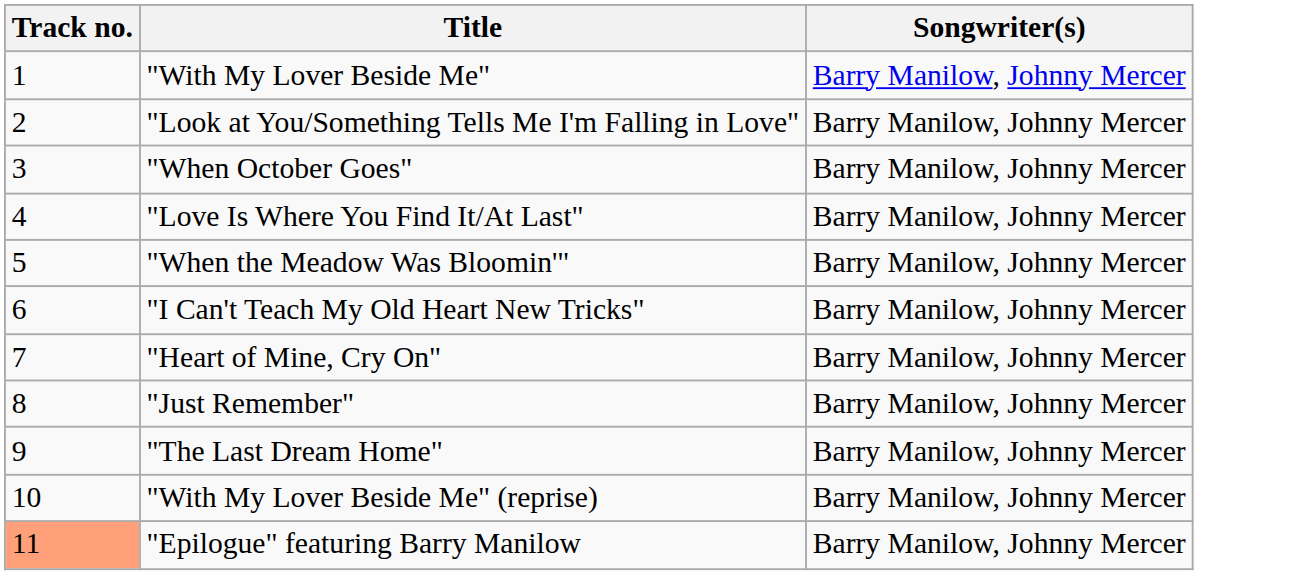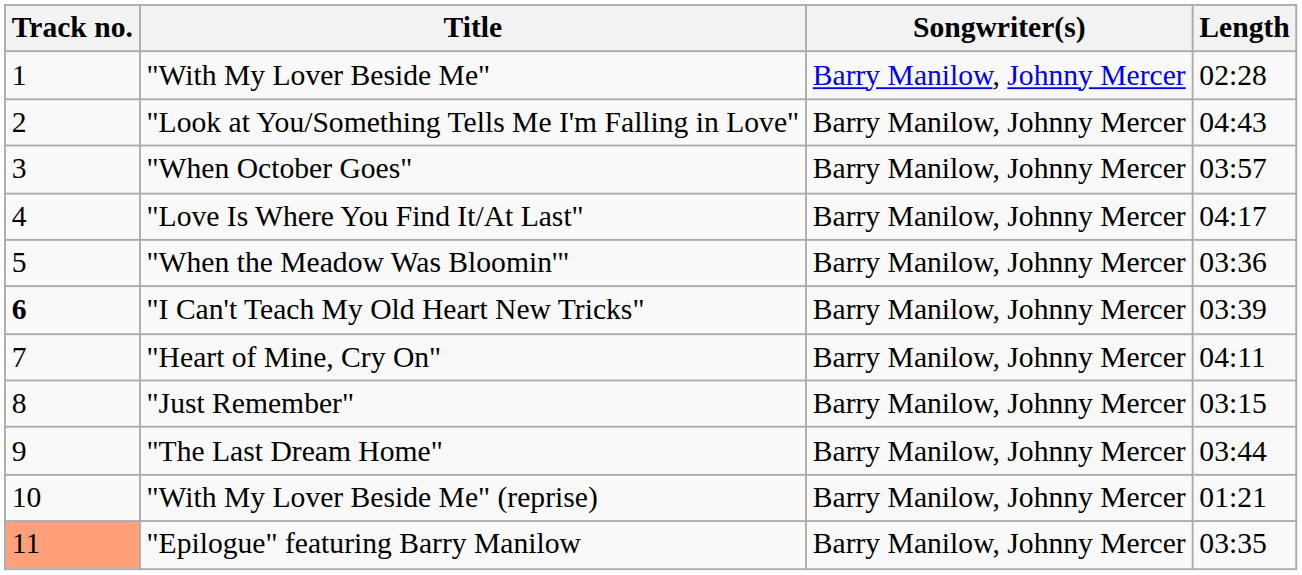+ column: Length | 02:28 | 04:43 | 03:57 | 04:17 | 03:36 | 03:39 | 04:11 | 03:15 | 03:44 | 01:21 | 03:35
"I Can't Teach My Old Heart New Tricks" | Track no.: normal -> bold
